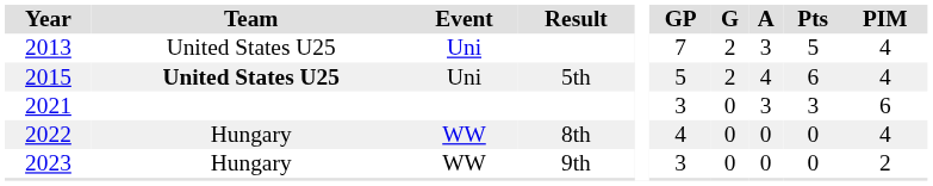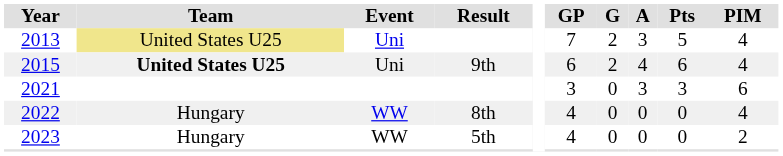2013 | Team: no background -> khaki background
2015 | Result: 5th -> 9th
2015 | GP: 5 -> 6
2023 | Result: 9th -> 5th
2023 | GP: 3 -> 4
